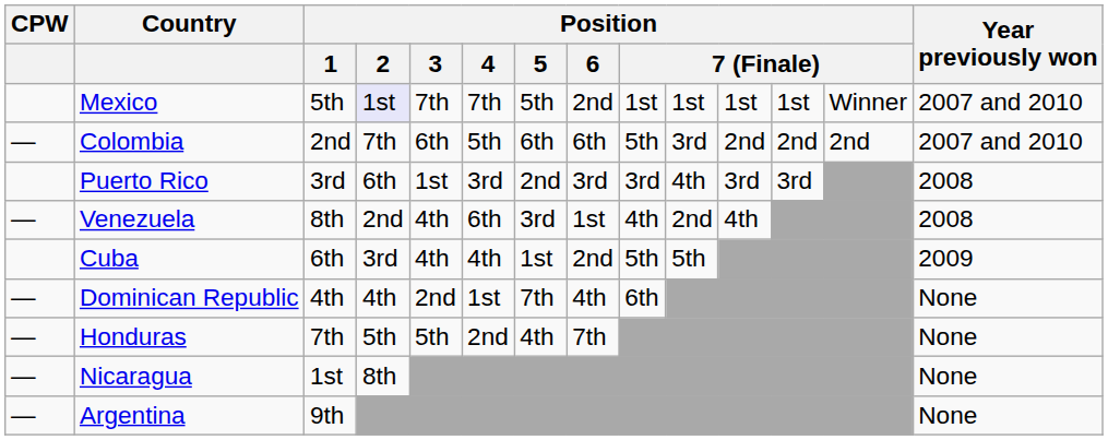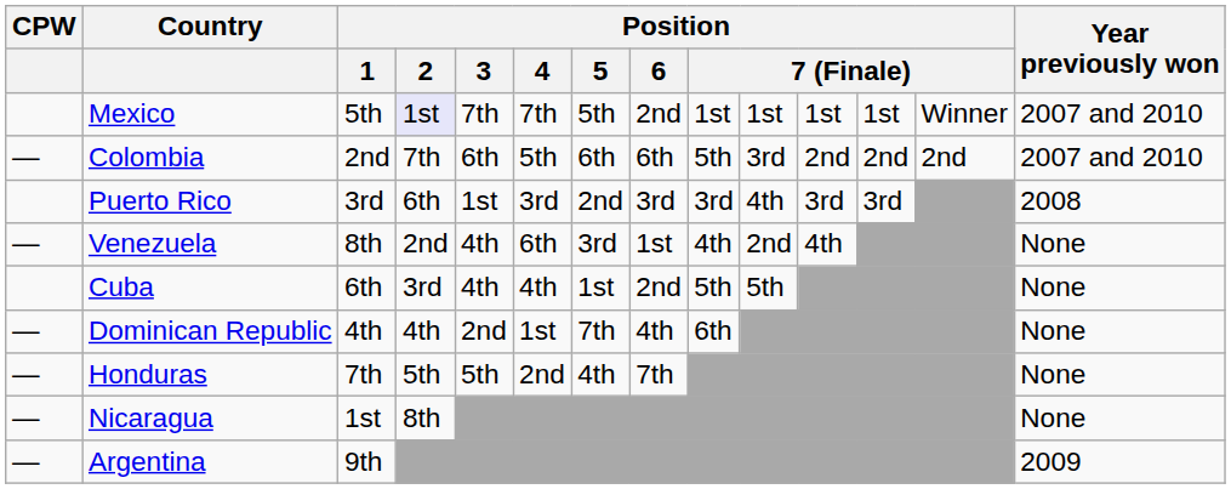Venezuela | Year previously won: 2008 -> None
Cuba | Year previously won: 2009 -> None
Argentina | Year previously won: None -> 2009
